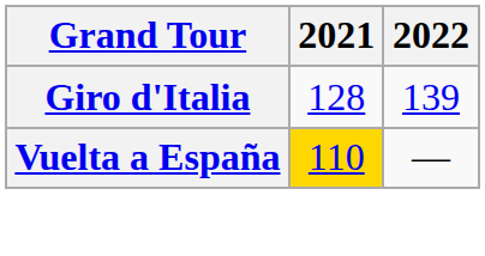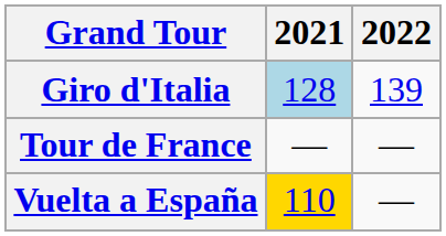Giro d'Italia | 2021: no background -> lightblue background
+ row: Tour de France | — | —
